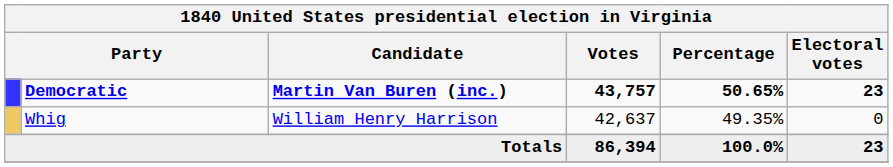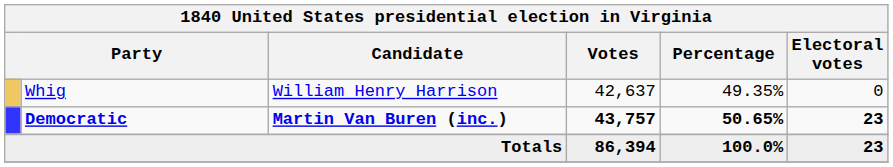rows swapped: Democratic <-> Whig
